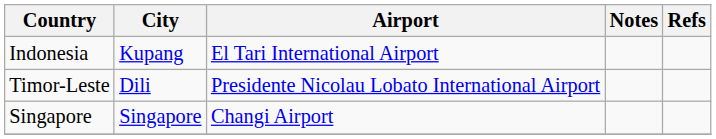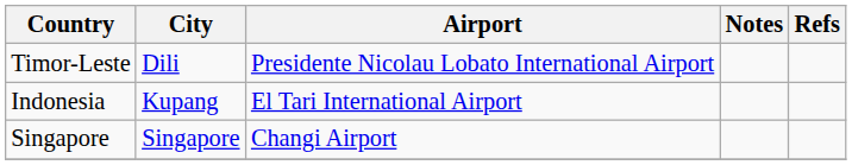rows swapped: Timor-Leste <-> Indonesia
